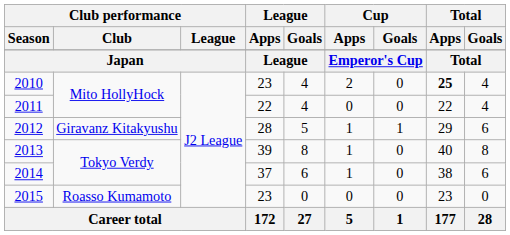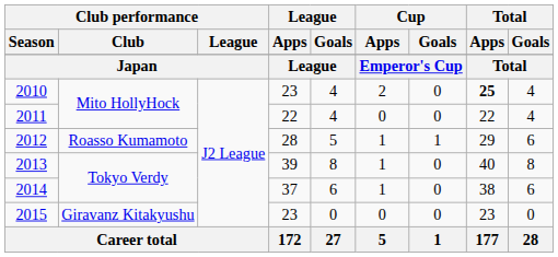2012 | Club performance / Club: Giravanz Kitakyushu -> Roasso Kumamoto
2015 | Club performance / Club: Roasso Kumamoto -> Giravanz Kitakyushu
